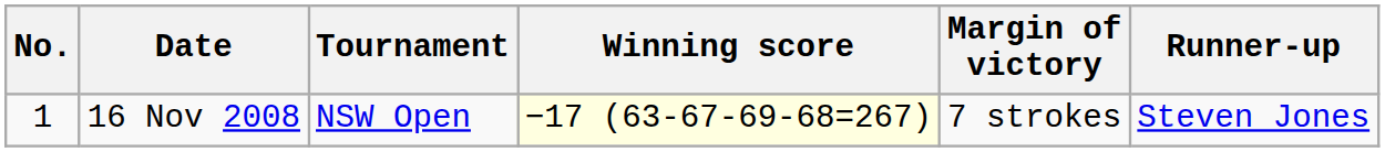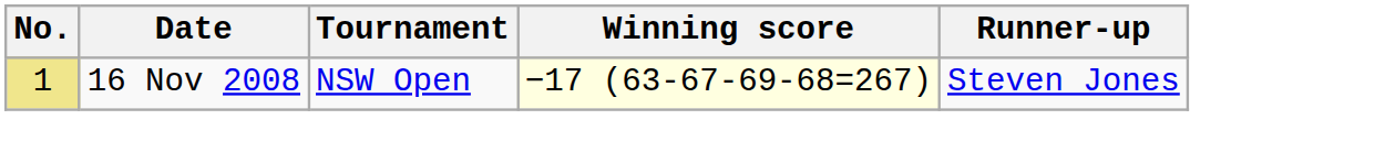- column: Margin of victory | 7 strokes
16 Nov 2008 | No.: no background -> khaki background
